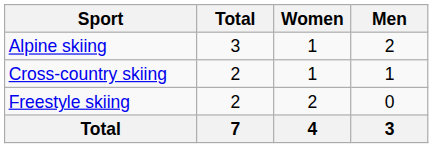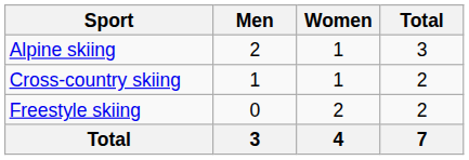columns swapped: Men <-> Total
